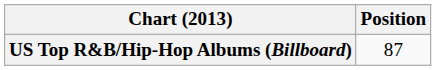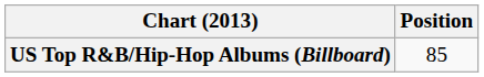US Top R&B/Hip-Hop Albums (Billboard) | Position: 87 -> 85
